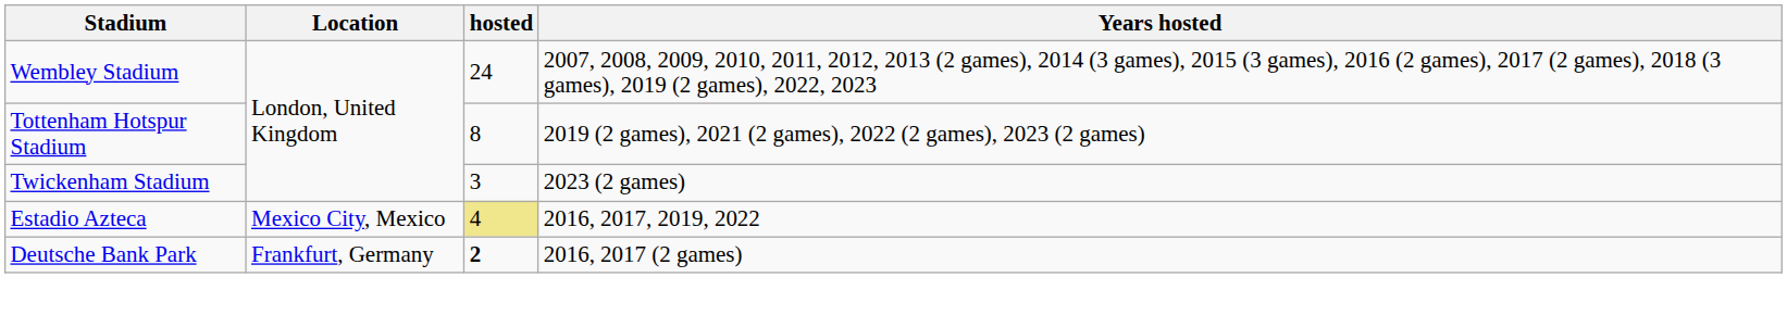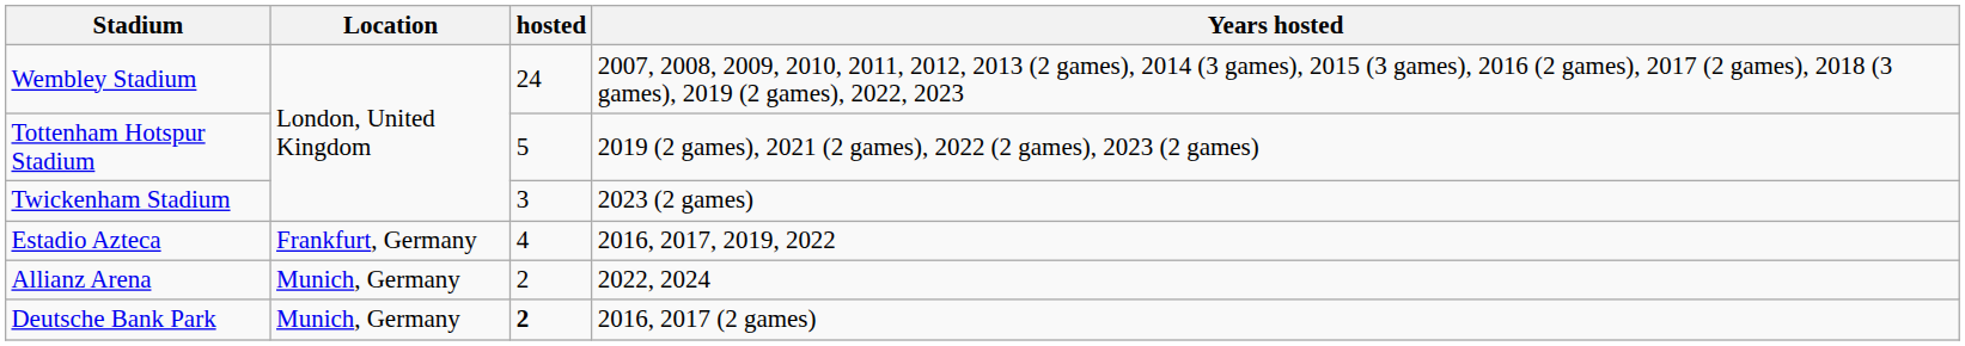Tottenham Hotspur Stadium | hosted: 8 -> 5
Estadio Azteca | Location: Mexico City, Mexico -> Frankfurt, Germany
Estadio Azteca | hosted: khaki background -> no background
+ row: Allianz Arena | Munich, Germany | 2 | 2022, 2024
Deutsche Bank Park | Location: Frankfurt, Germany -> Munich, Germany
